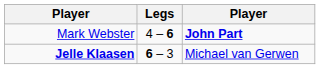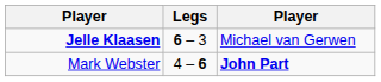rows swapped: Jelle Klaasen <-> Mark Webster
